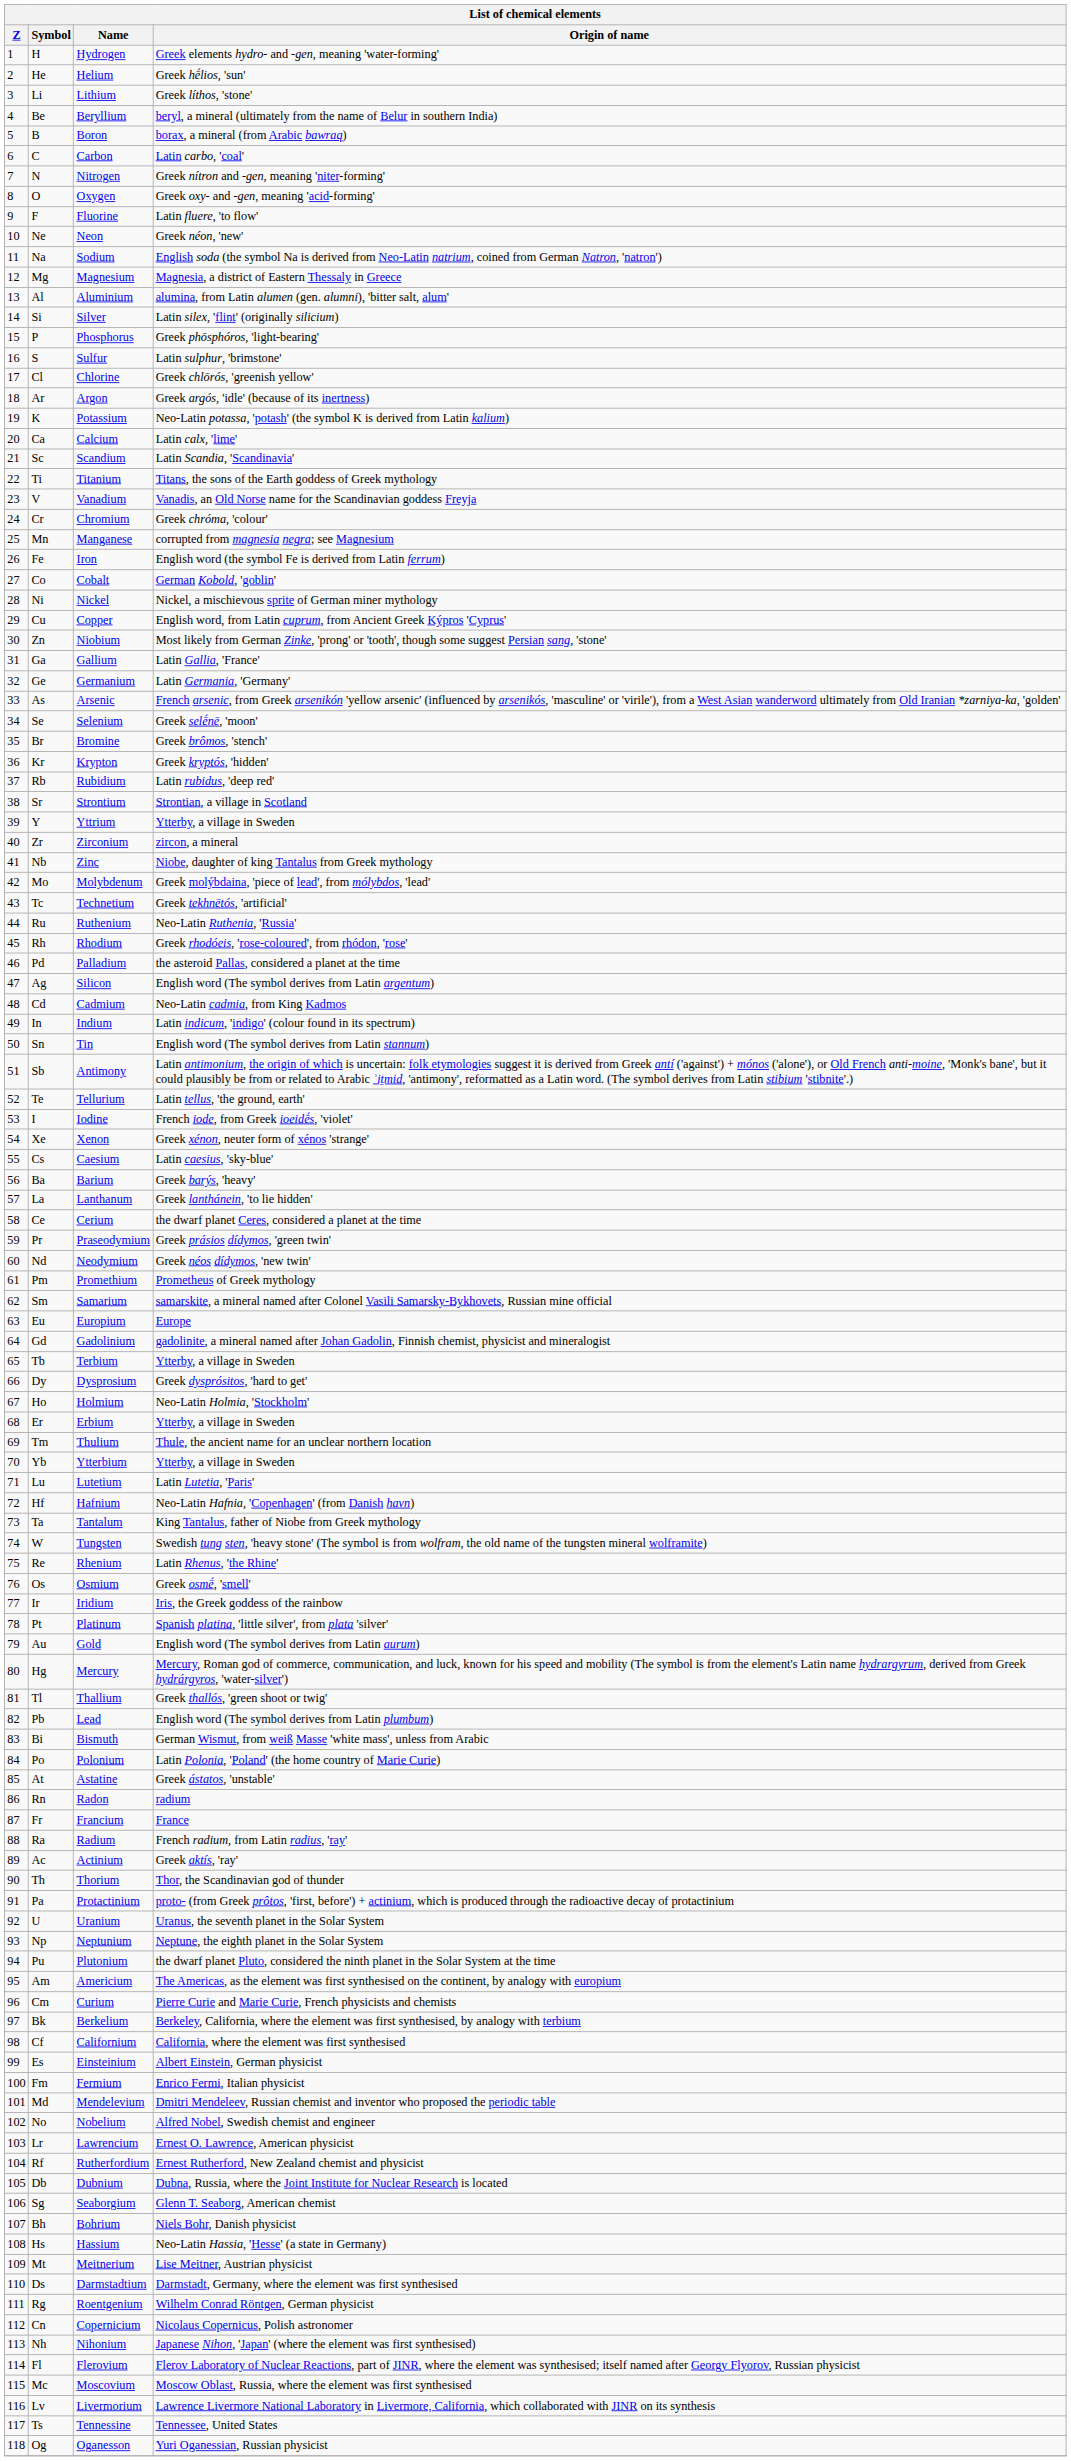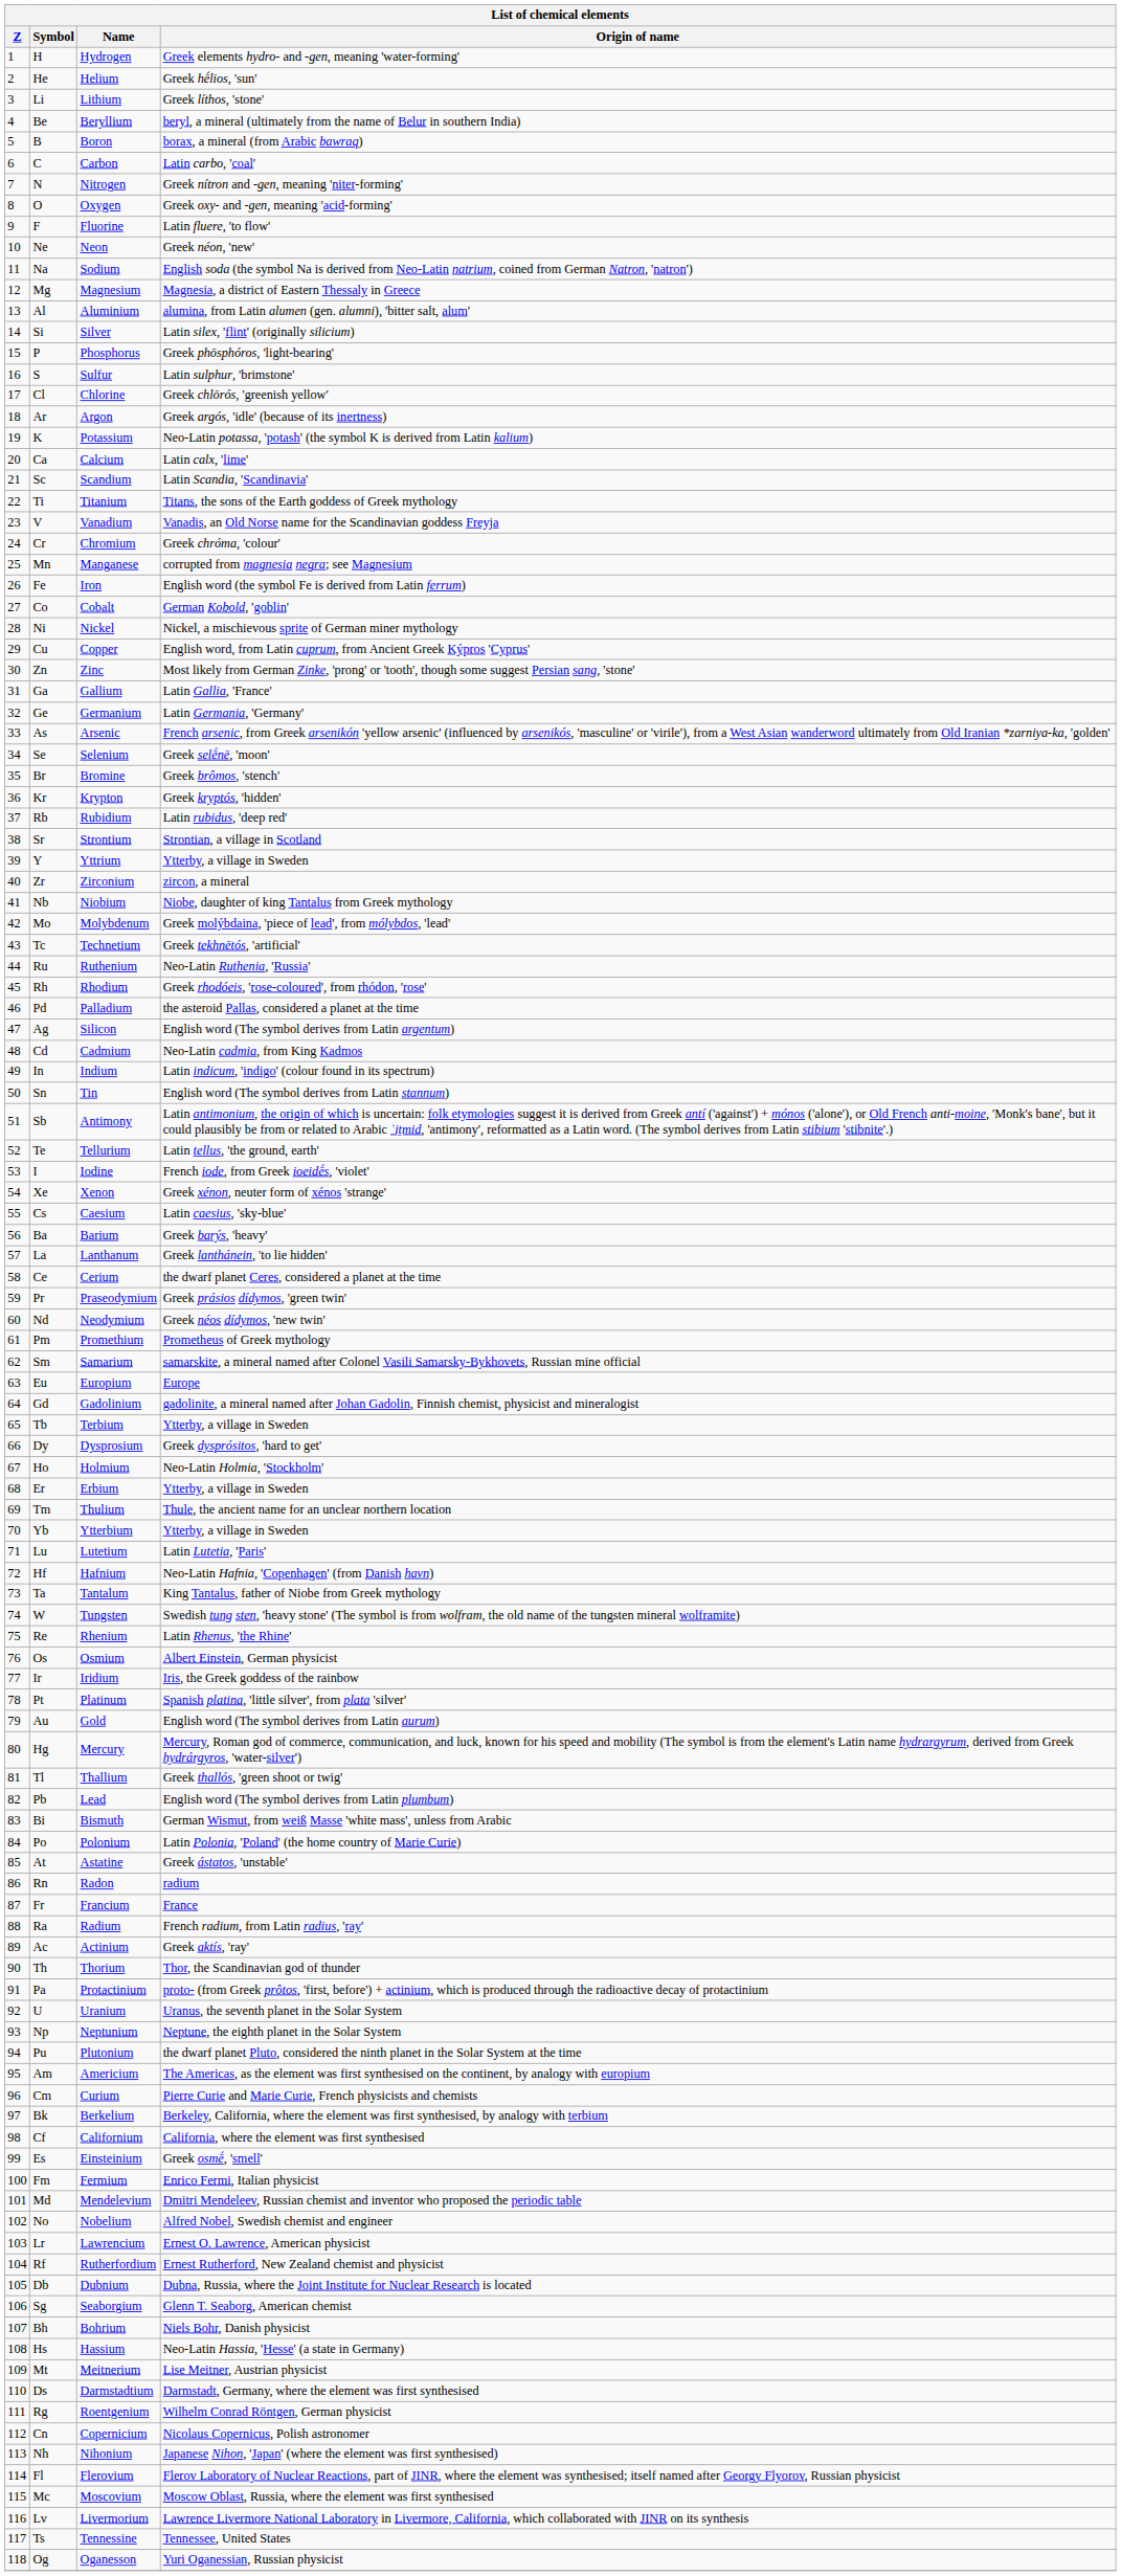Zn | Name: Niobium -> Zinc
Nb | Name: Zinc -> Niobium
Os | Origin of name: Greek osmḗ, 'smell' -> Albert Einstein, German physicist
Es | Origin of name: Albert Einstein, German physicist -> Greek osmḗ, 'smell'
